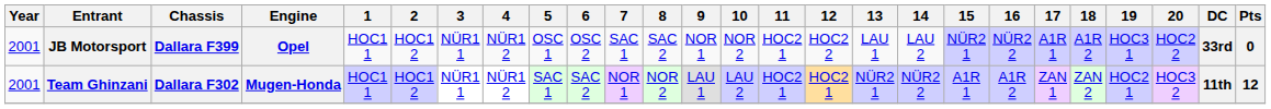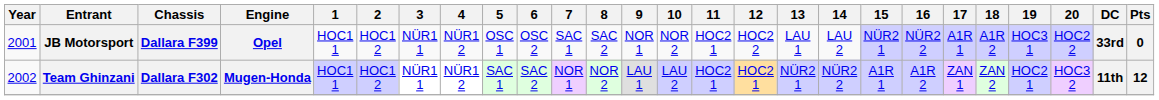Team Ghinzani | Year: 2001 -> 2002
